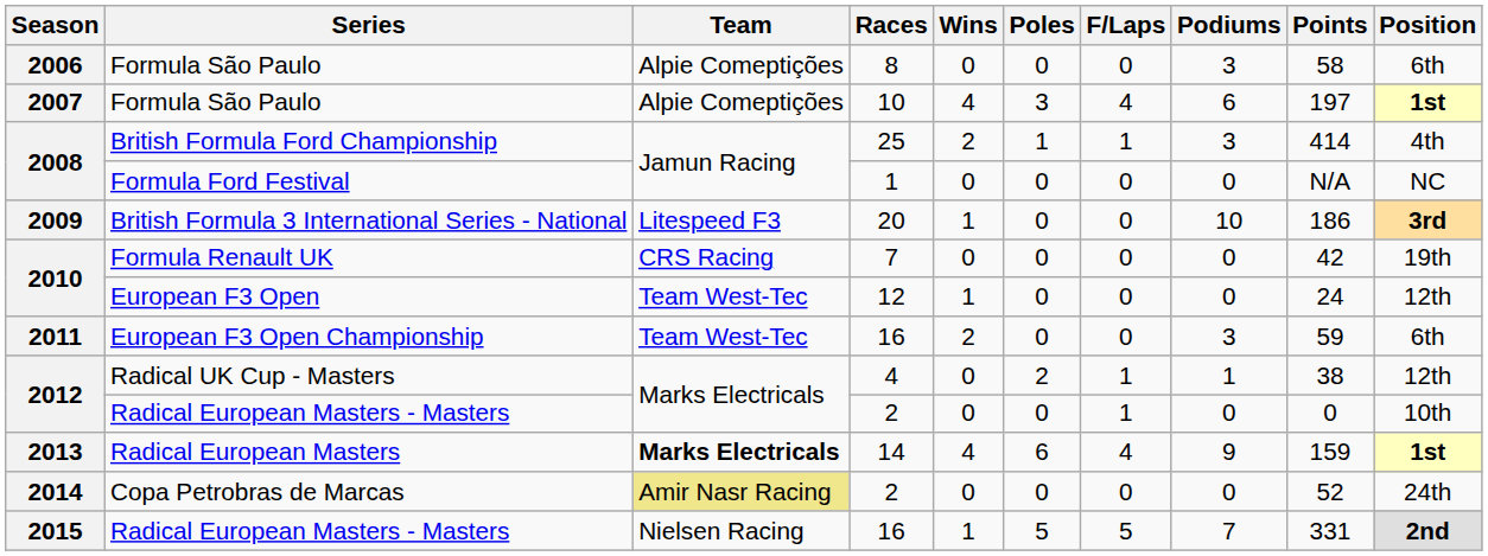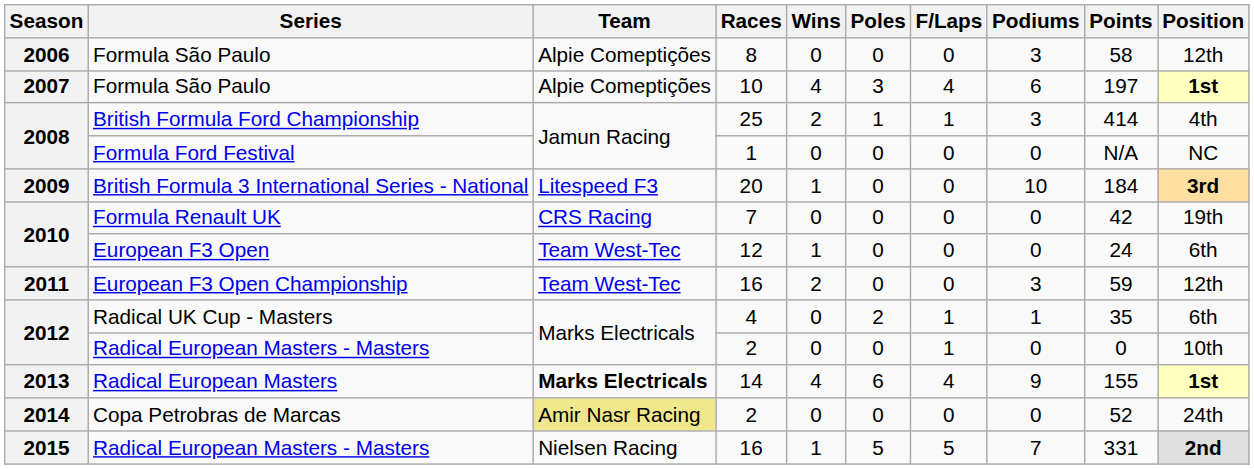Formula São Paulo / 8 | Position: 6th -> 12th
British Formula 3 International Series - National | Points: 186 -> 184
European F3 Open | Position: 12th -> 6th
European F3 Open Championship | Position: 6th -> 12th
Radical UK Cup - Masters | Points: 38 -> 35
Radical UK Cup - Masters | Position: 12th -> 6th
Radical European Masters | Points: 159 -> 155
